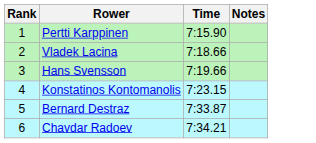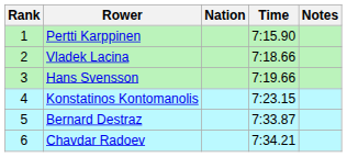+ column: Nation
